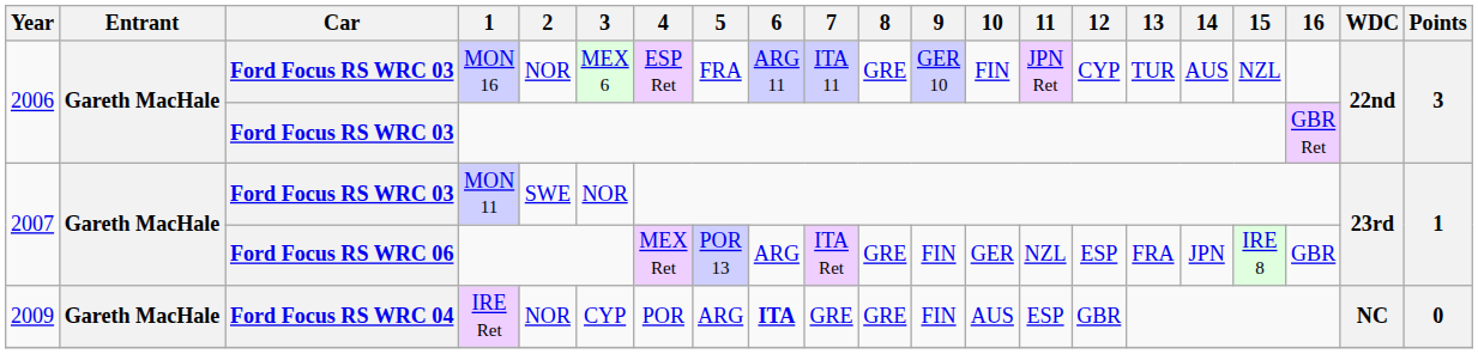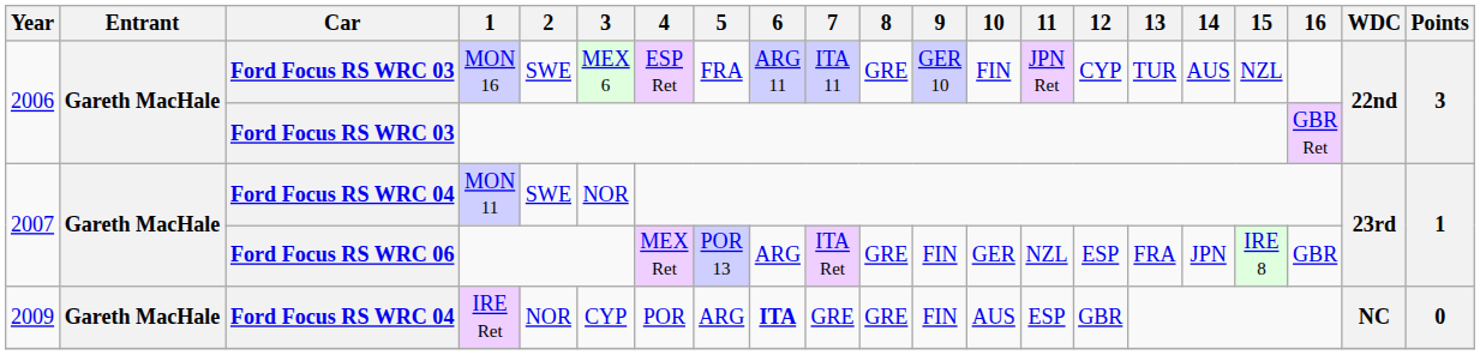MON 16 | 2: NOR -> SWE
MON 11 | Car: Ford Focus RS WRC 03 -> Ford Focus RS WRC 04
